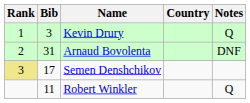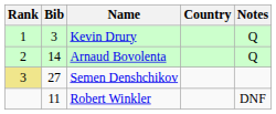Arnaud Bovolenta | Bib: 31 -> 14
Arnaud Bovolenta | Notes: DNF -> Q
Semen Denshchikov | Bib: 17 -> 27
Robert Winkler | Notes: Q -> DNF
